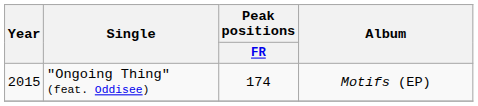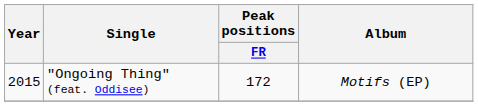"Ongoing Thing" (feat. Oddisee) | Peak positions / FR: 174 -> 172
